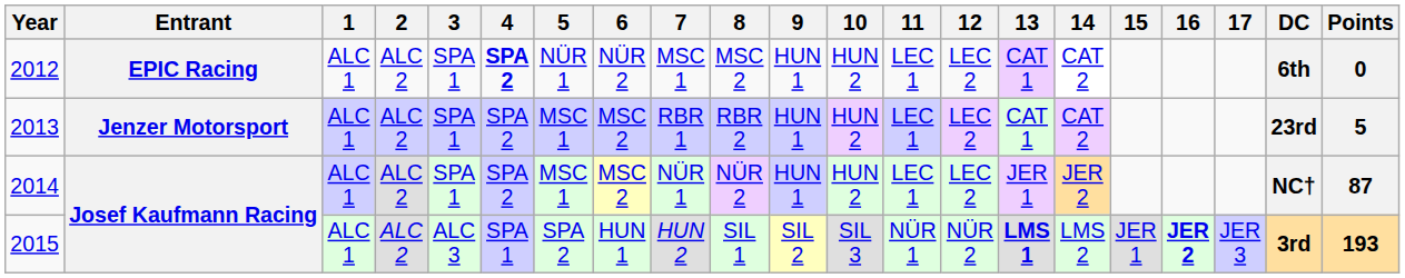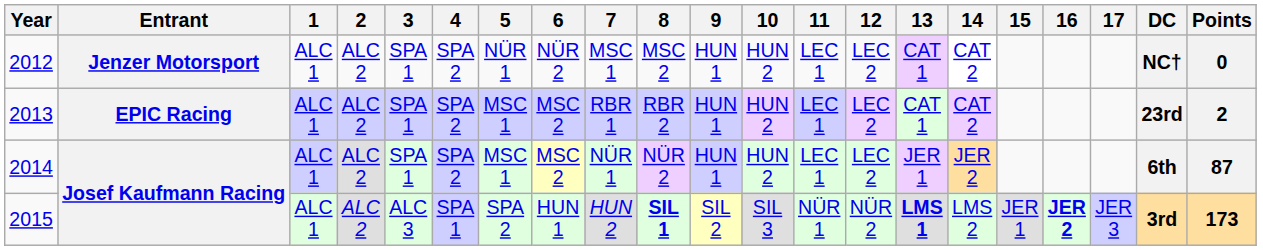2012 | Entrant: EPIC Racing -> Jenzer Motorsport
2012 | 4: bold -> normal
2012 | DC: 6th -> NC†
2013 | Entrant: Jenzer Motorsport -> EPIC Racing
2013 | Points: 5 -> 2
2014 | DC: NC† -> 6th
2015 | 8: normal -> bold
2015 | Points: 193 -> 173
